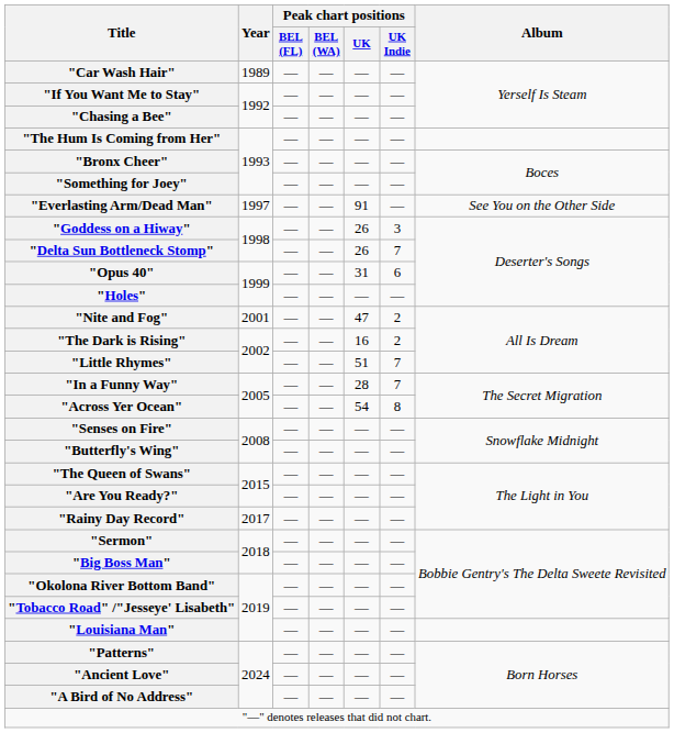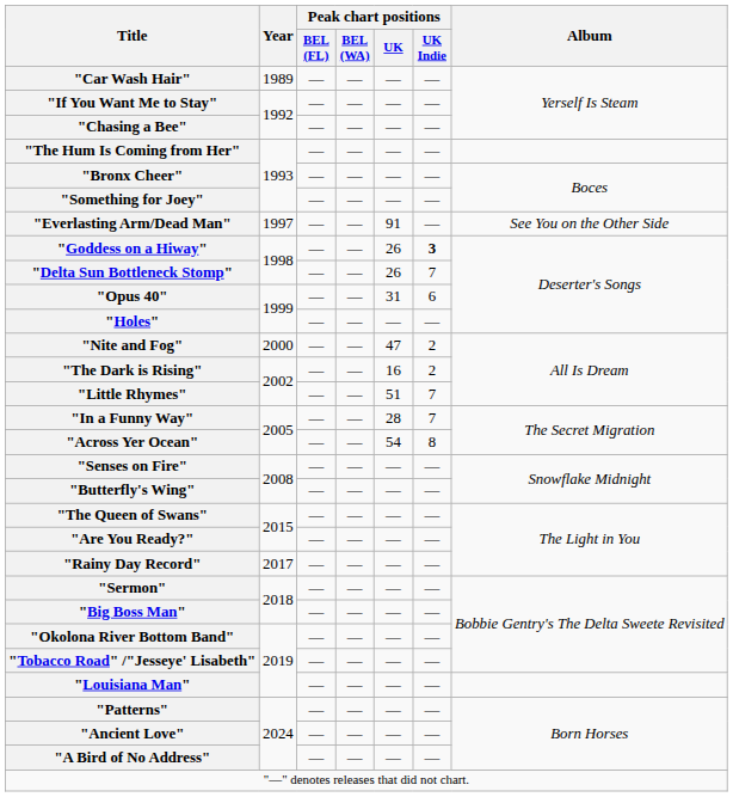"Goddess on a Hiway" | Peak chart positions / UK Indie: normal -> bold
"Nite and Fog" | Year: 2001 -> 2000
